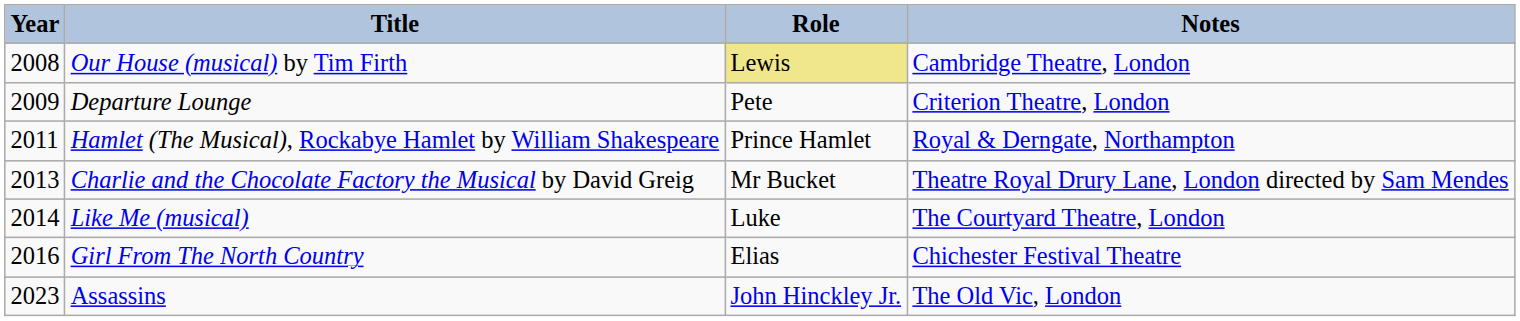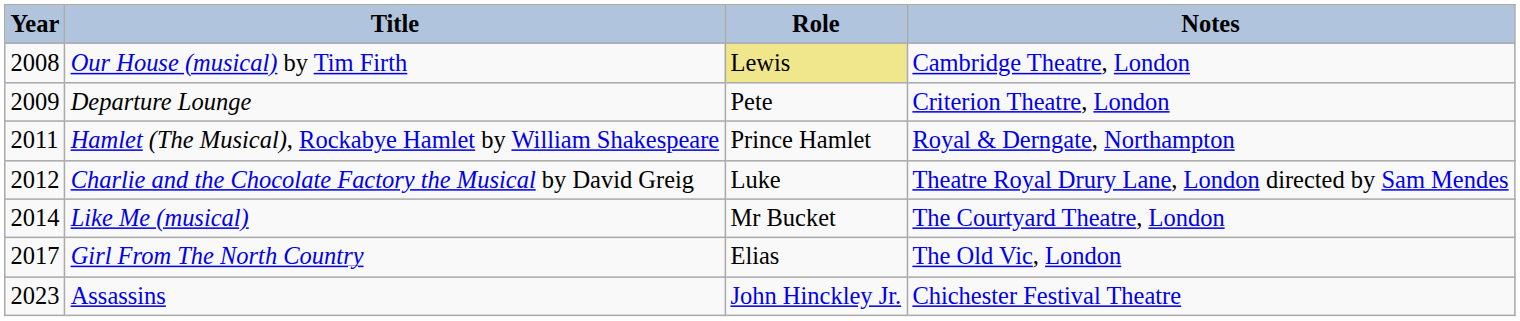Charlie and the Chocolate Factory the Musical by David Greig | Year: 2013 -> 2012
Charlie and the Chocolate Factory the Musical by David Greig | Role: Mr Bucket -> Luke
Like Me (musical) | Role: Luke -> Mr Bucket
Girl From The North Country | Year: 2016 -> 2017
Girl From The North Country | Notes: Chichester Festival Theatre -> The Old Vic, London
Assassins | Notes: The Old Vic, London -> Chichester Festival Theatre
